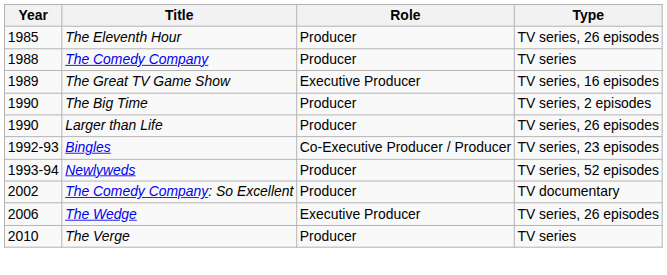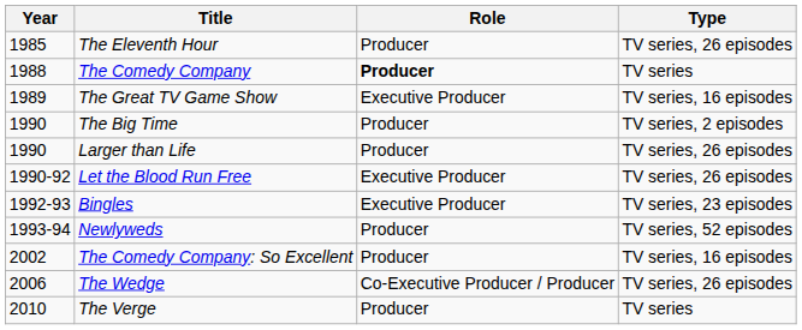The Comedy Company | Role: normal -> bold
+ row: 1990-92 | Let the Blood Run Free | Executive Producer | TV series, 26 episodes
Bingles | Role: Co-Executive Producer / Producer -> Executive Producer
The Comedy Company: So Excellent | Type: TV documentary -> TV series, 16 episodes
The Wedge | Role: Executive Producer -> Co-Executive Producer / Producer
